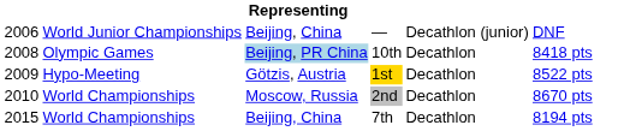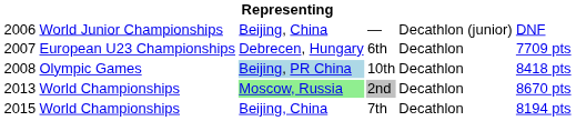+ row: 2007 | European U23 Championships | Debrecen, Hungary | 6th | Decathlon | 7709 pts
- row: 2009 | Hypo-Meeting | Götzis, Austria | 1st | Decathlon | 8522 pts
2nd | column 1: 2010 -> 2013
2nd | column 3: no background -> lightgreen background
